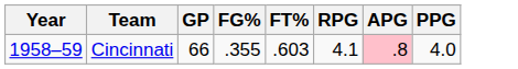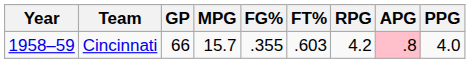+ column: MPG | 15.7
Cincinnati | RPG: 4.1 -> 4.2
